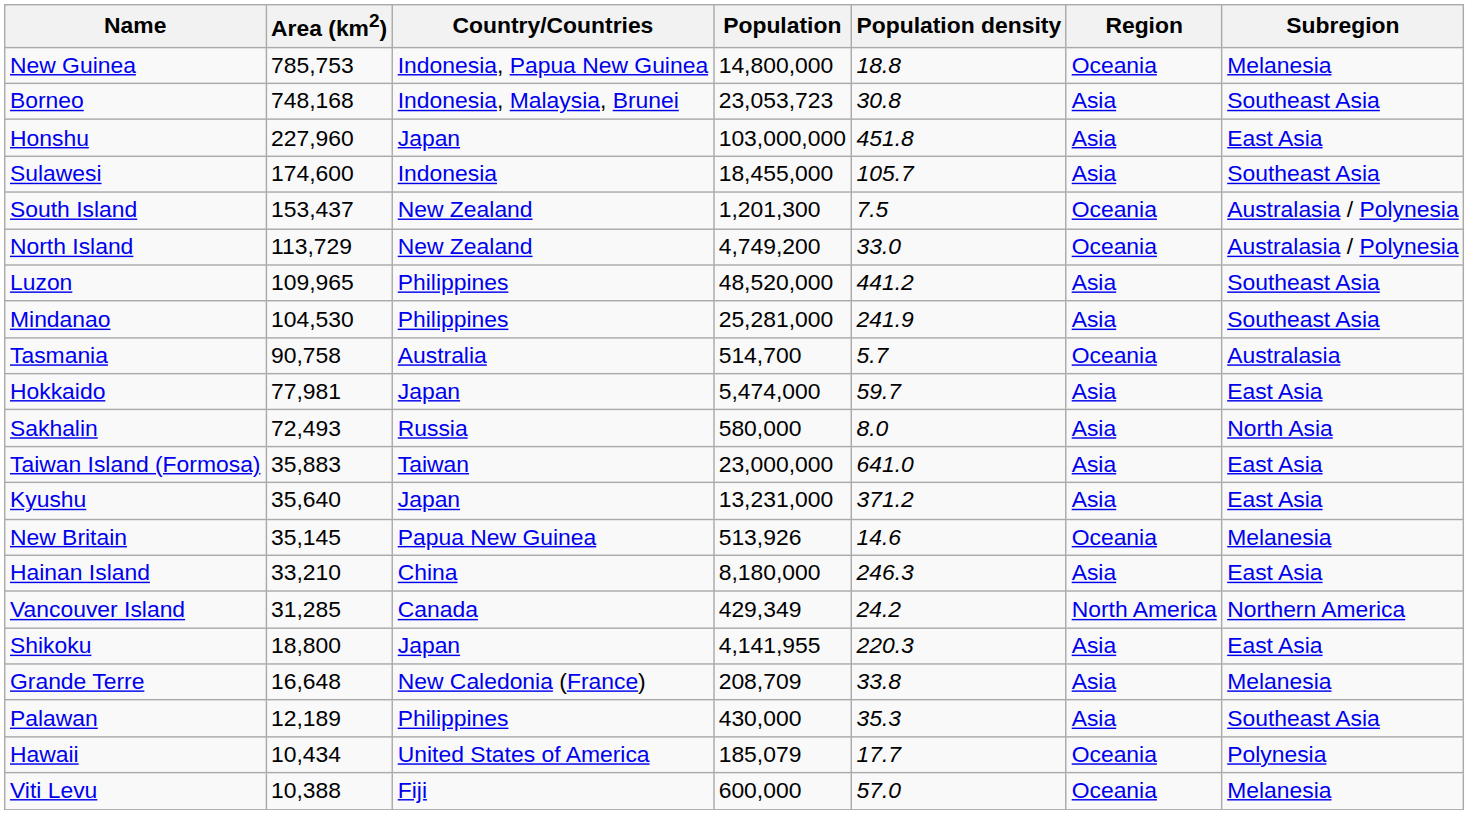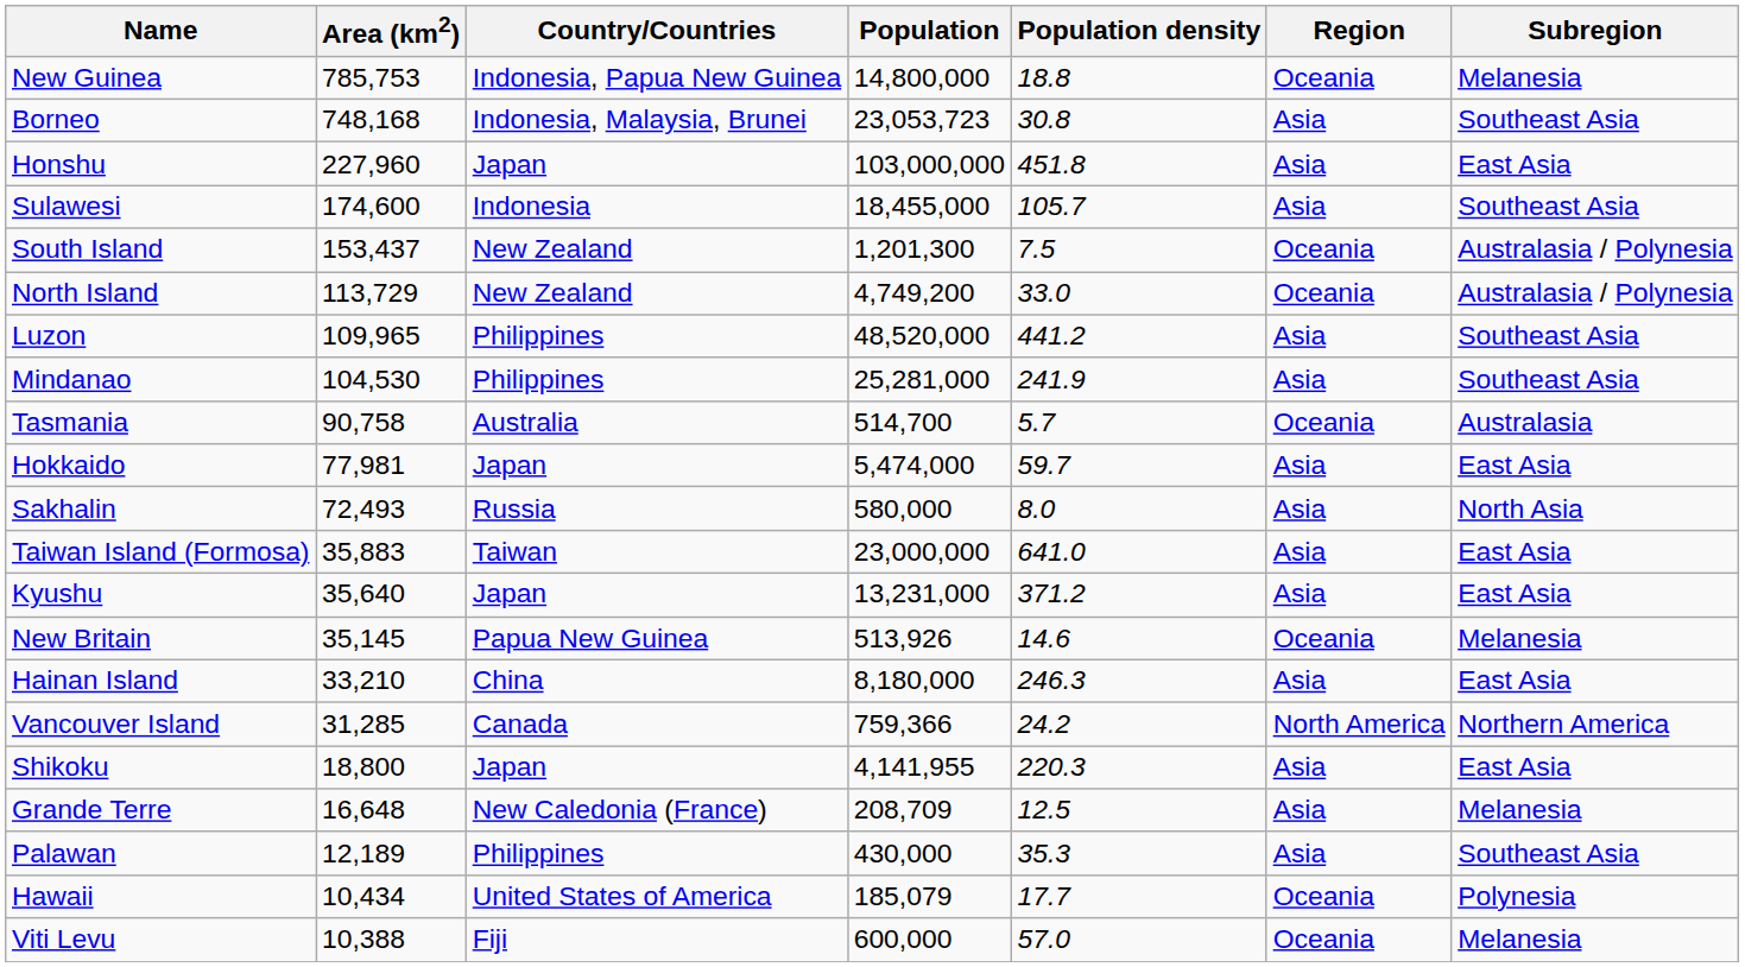Vancouver Island | Population: 429,349 -> 759,366
Grande Terre | Population density: 33.8 -> 12.5
